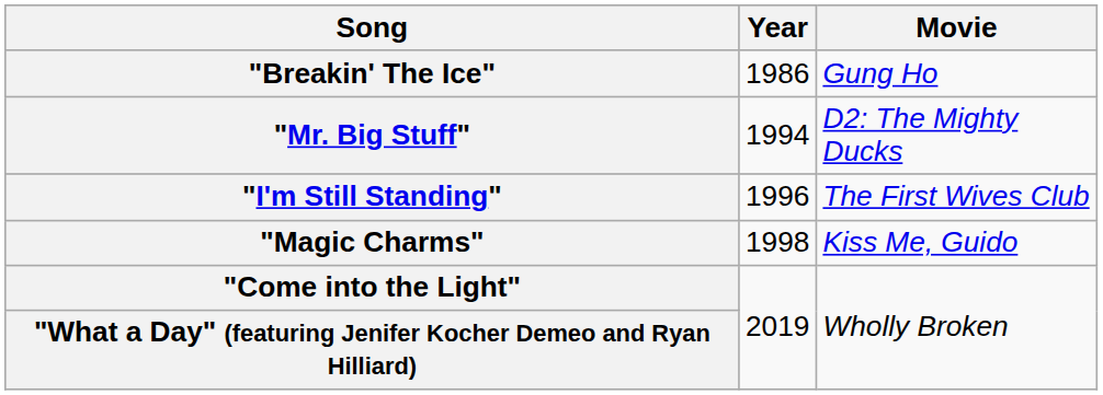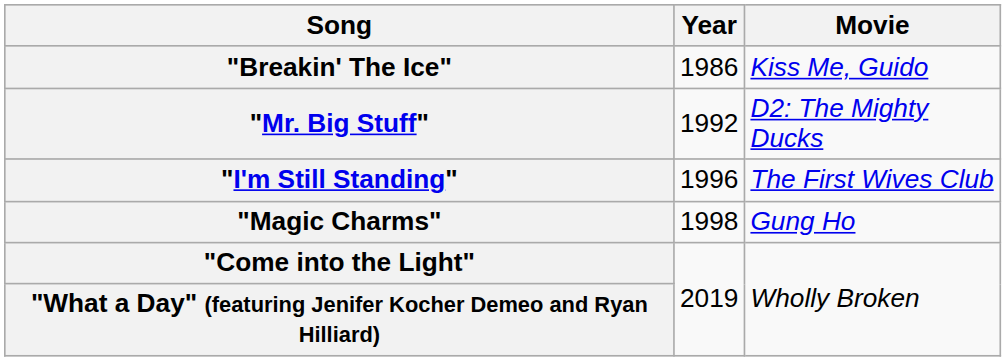"Breakin' The Ice" | Movie: Gung Ho -> Kiss Me, Guido
"Mr. Big Stuff" | Year: 1994 -> 1992
"Magic Charms" | Movie: Kiss Me, Guido -> Gung Ho
